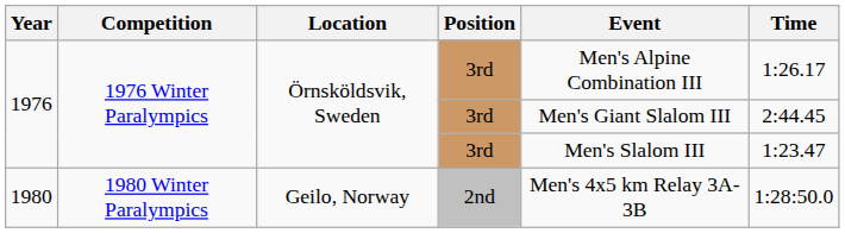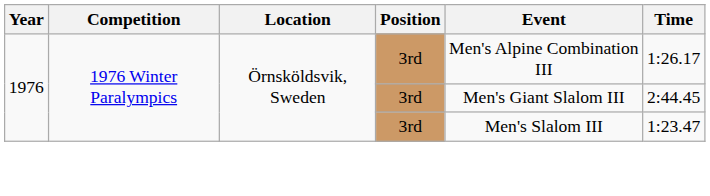- row: 1980 | 1980 Winter Paralympics | Geilo, Norway | 2nd | Men's 4x5 km Relay 3A-3B | 1:28:50.0
